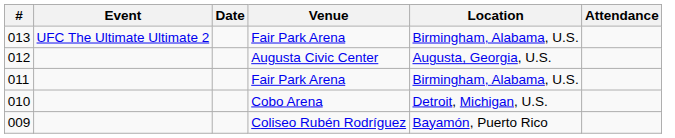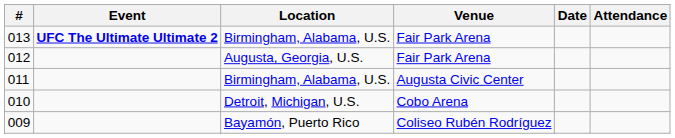columns swapped: Date <-> Location
013 | Event: normal -> bold
012 | Venue: Augusta Civic Center -> Fair Park Arena
011 | Venue: Fair Park Arena -> Augusta Civic Center
